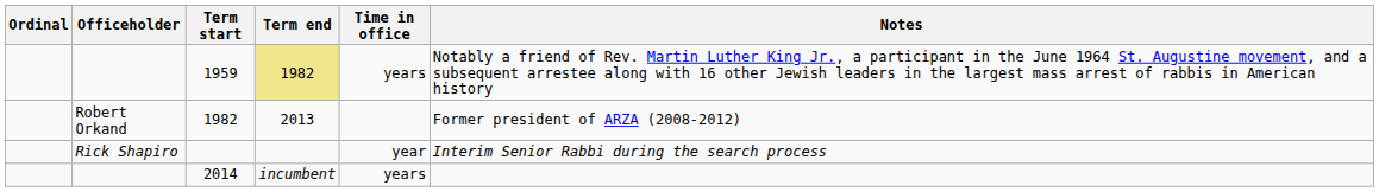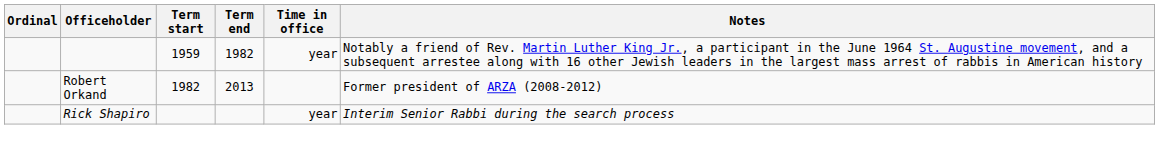1959 | Term end: khaki background -> no background
1959 | Time in office: years -> year
- row: 2014 | incumbent | years
